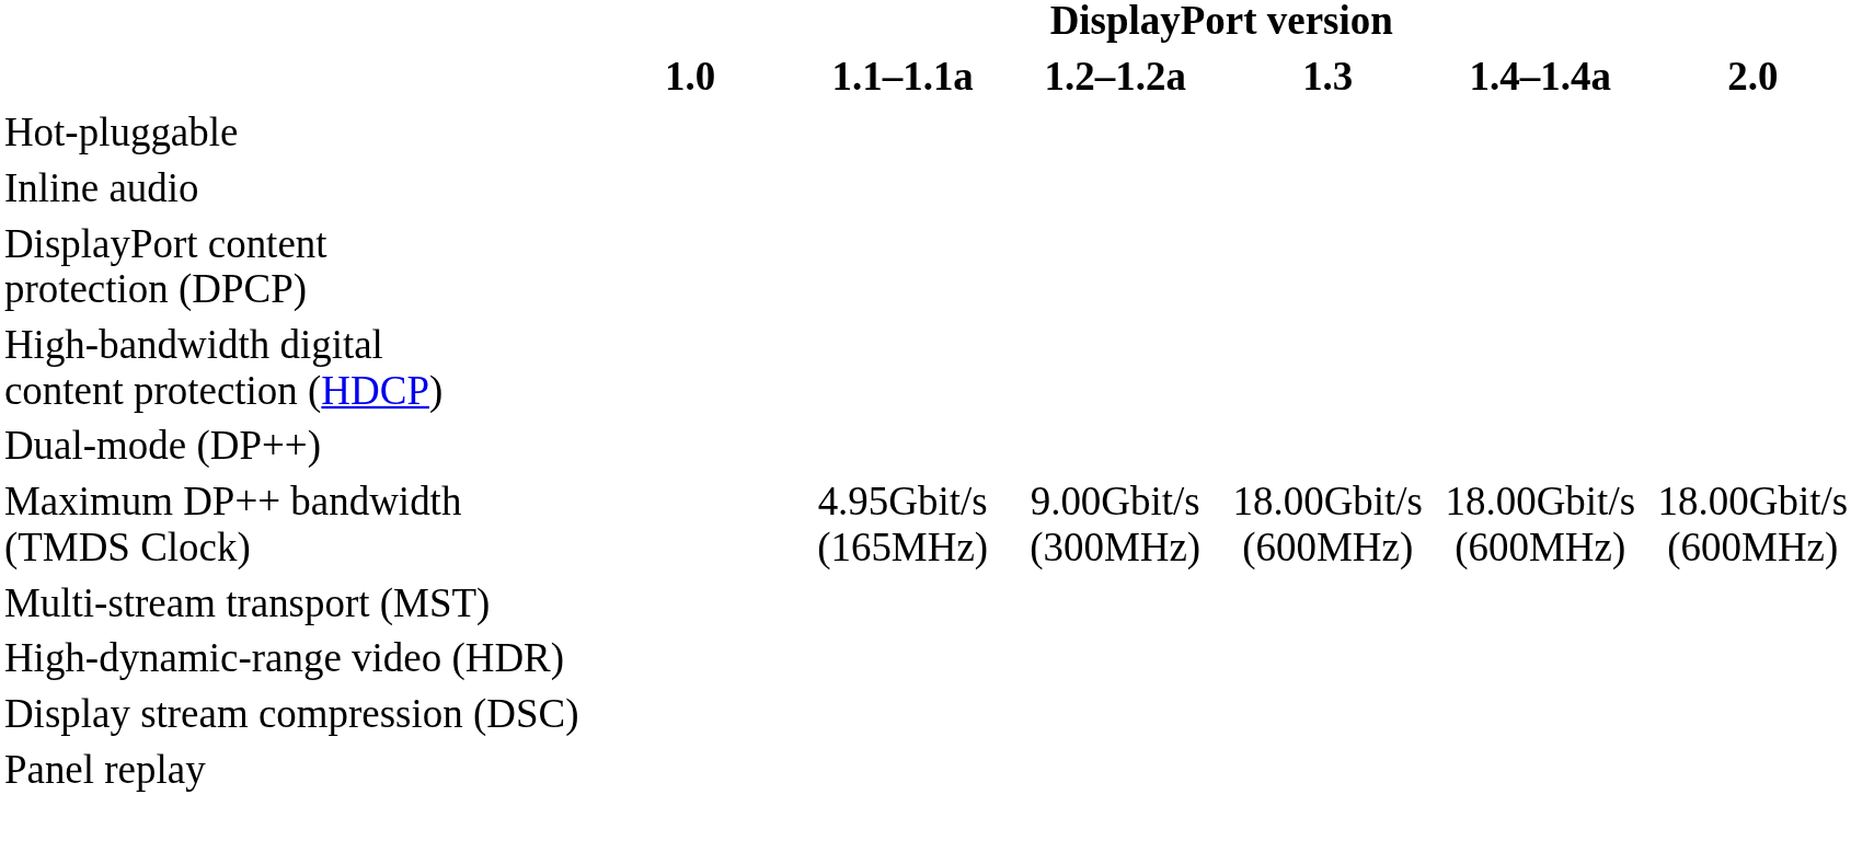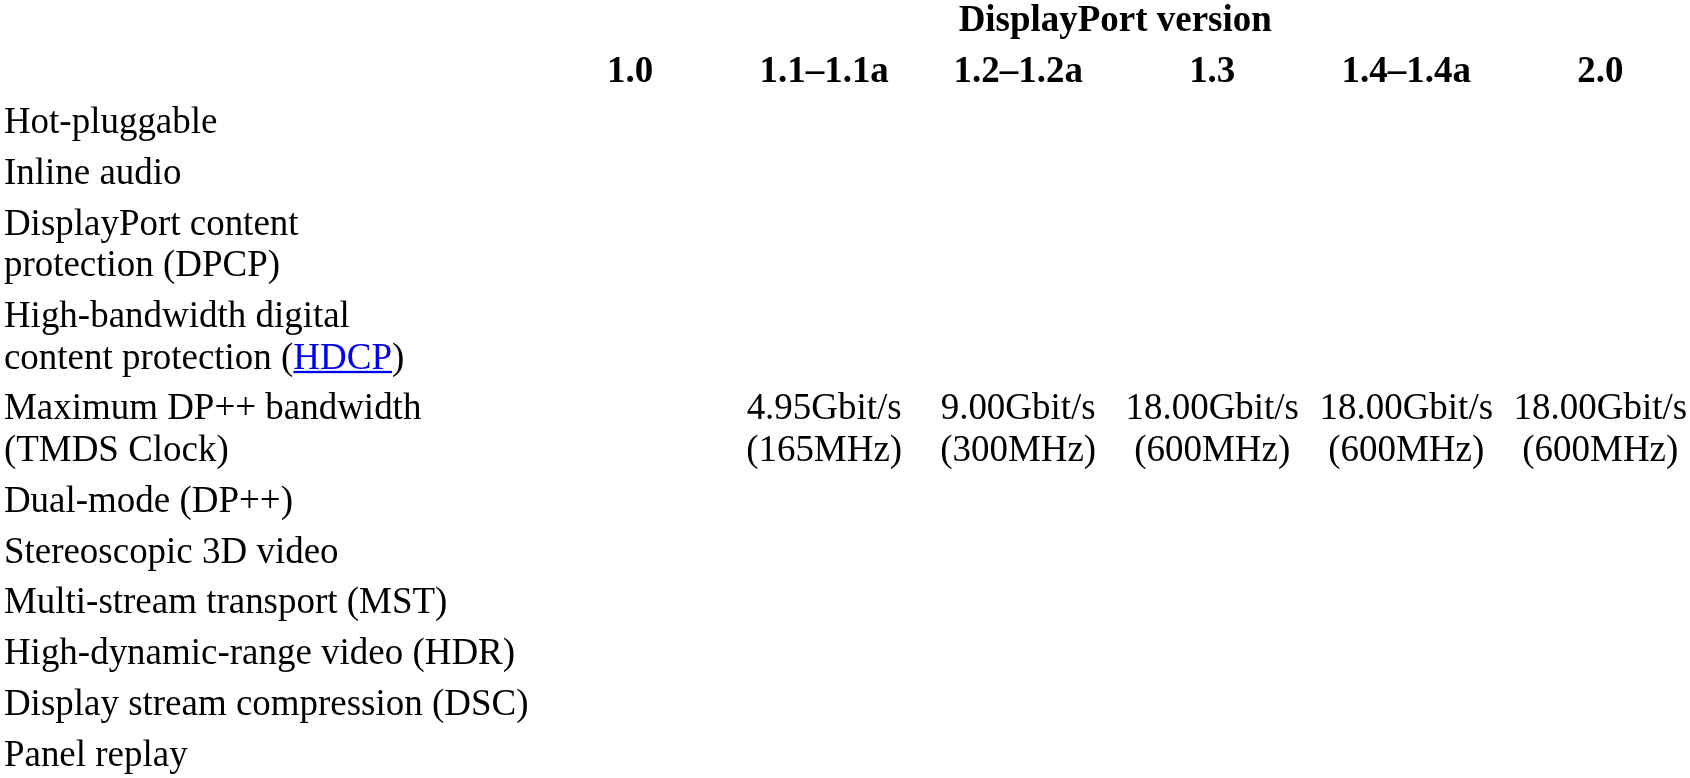rows swapped: Dual-mode (DP++) <-> Maximum DP++ bandwidth (TMDS Clock)
+ row: Stereoscopic 3D video
